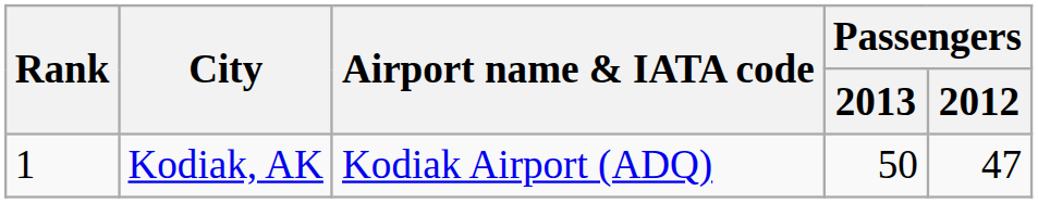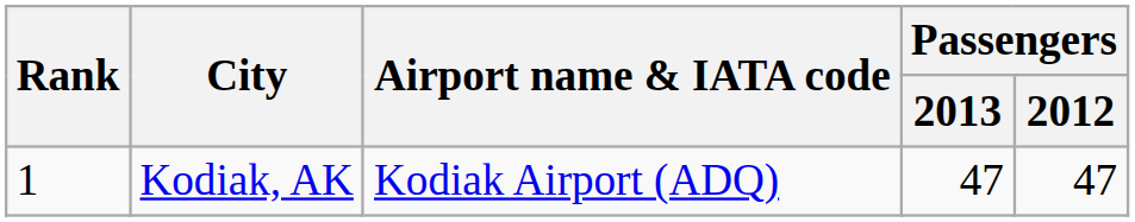Kodiak, AK | Passengers / 2013: 50 -> 47
